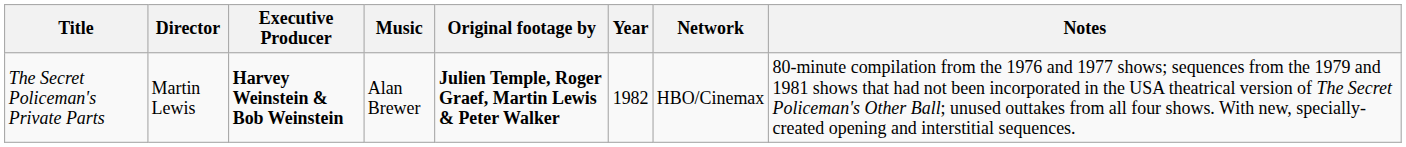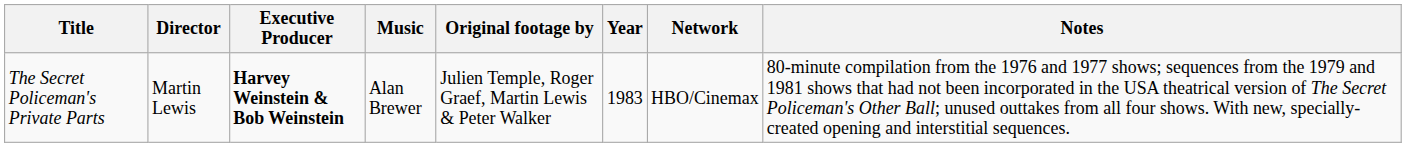The Secret Policeman's Private Parts | Original footage by: bold -> normal
The Secret Policeman's Private Parts | Year: 1982 -> 1983
